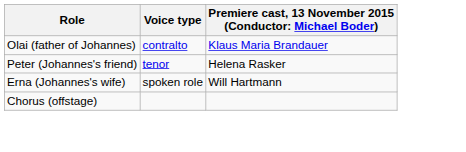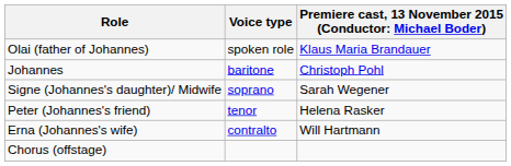Olai (father of Johannes) | Voice type: contralto -> spoken role
+ row: Johannes | baritone | Christoph Pohl
+ row: Signe (Johannes's daughter)/ Midwife | soprano | Sarah Wegener
Erna (Johannes's wife) | Voice type: spoken role -> contralto
